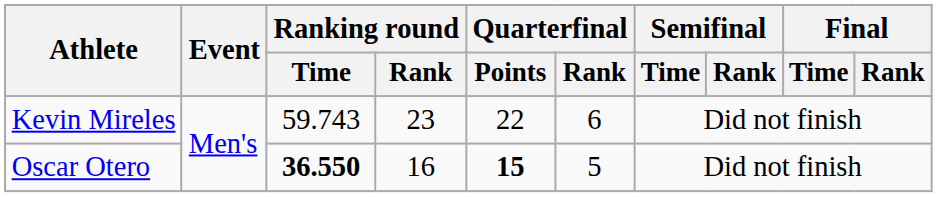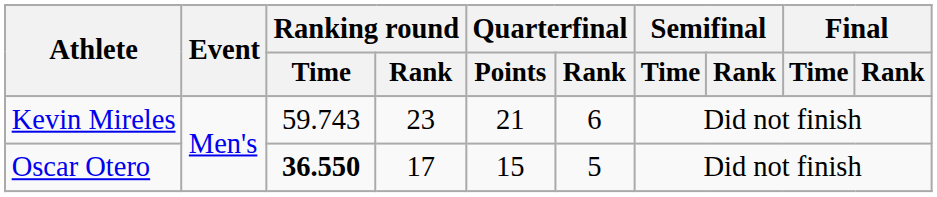Kevin Mireles | Quarterfinal / Points: 22 -> 21
Oscar Otero | Ranking round / Rank: 16 -> 17
Oscar Otero | Quarterfinal / Points: bold -> normal
